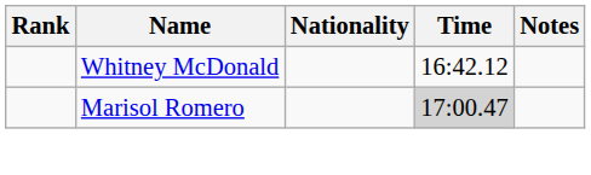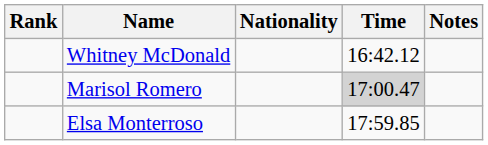+ row: Elsa Monterroso | 17:59.85
